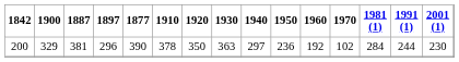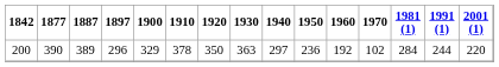columns swapped: 1877 <-> 1900
200 | 1887: 381 -> 389
200 | 2001 (1): 230 -> 220
